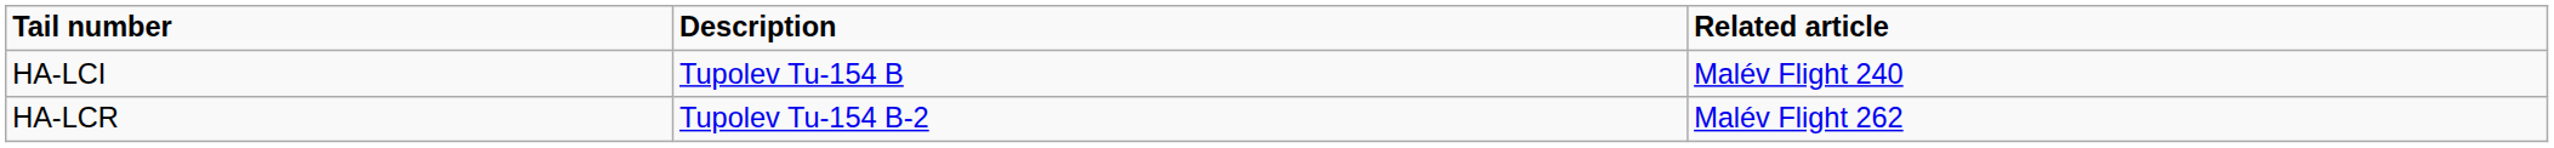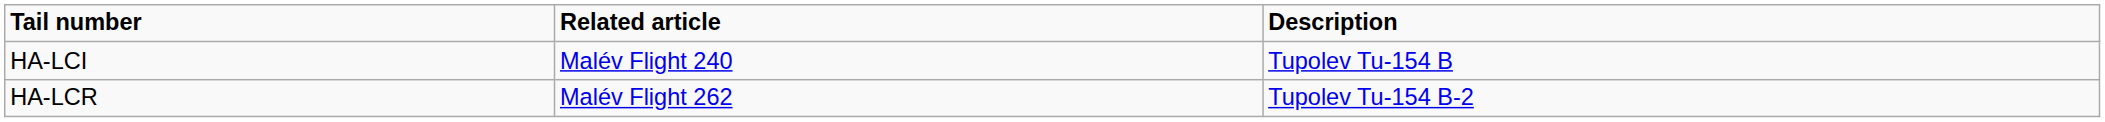columns swapped: Description <-> Related article
